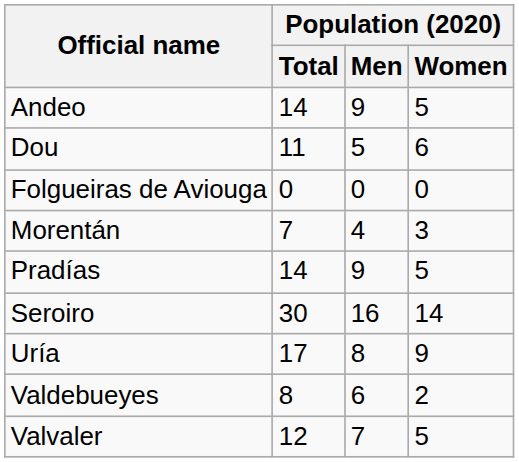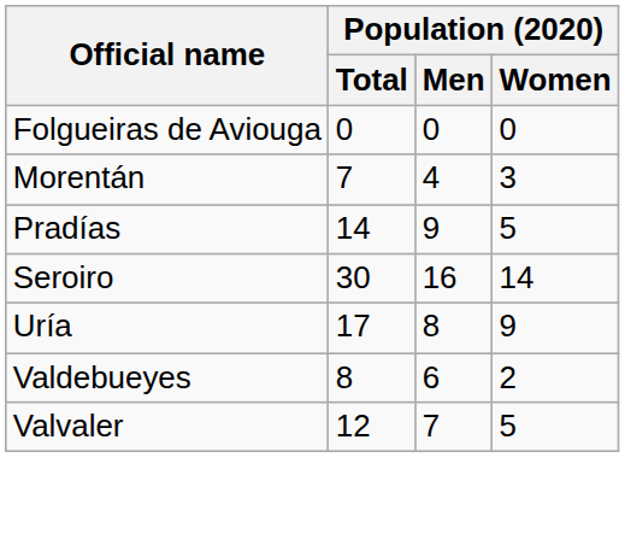- row: Andeo | 14 | 9 | 5
- row: Dou | 11 | 5 | 6
